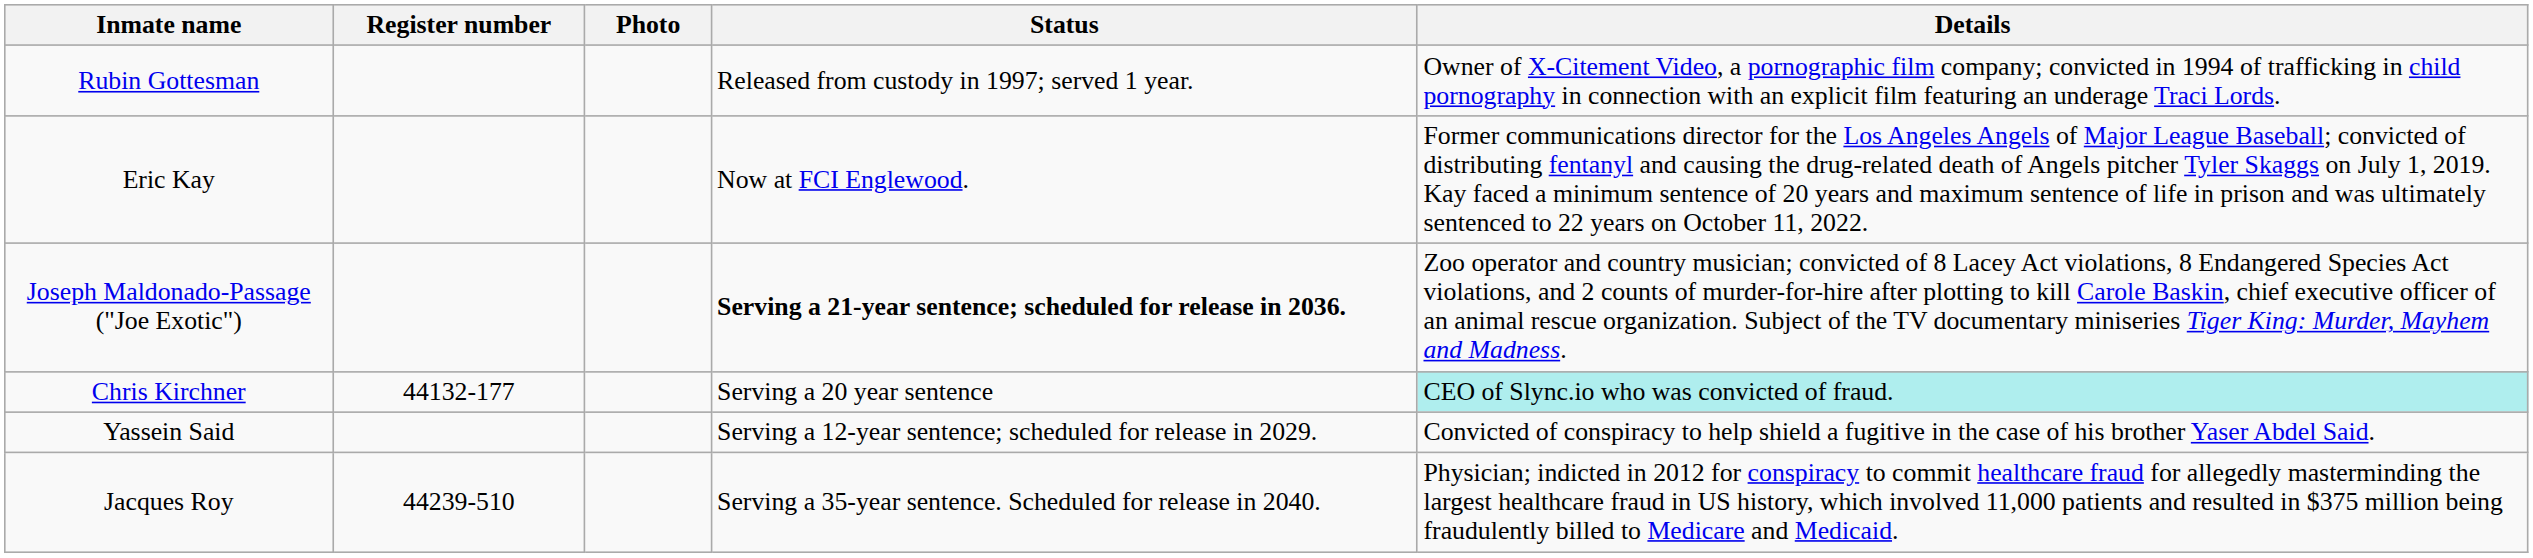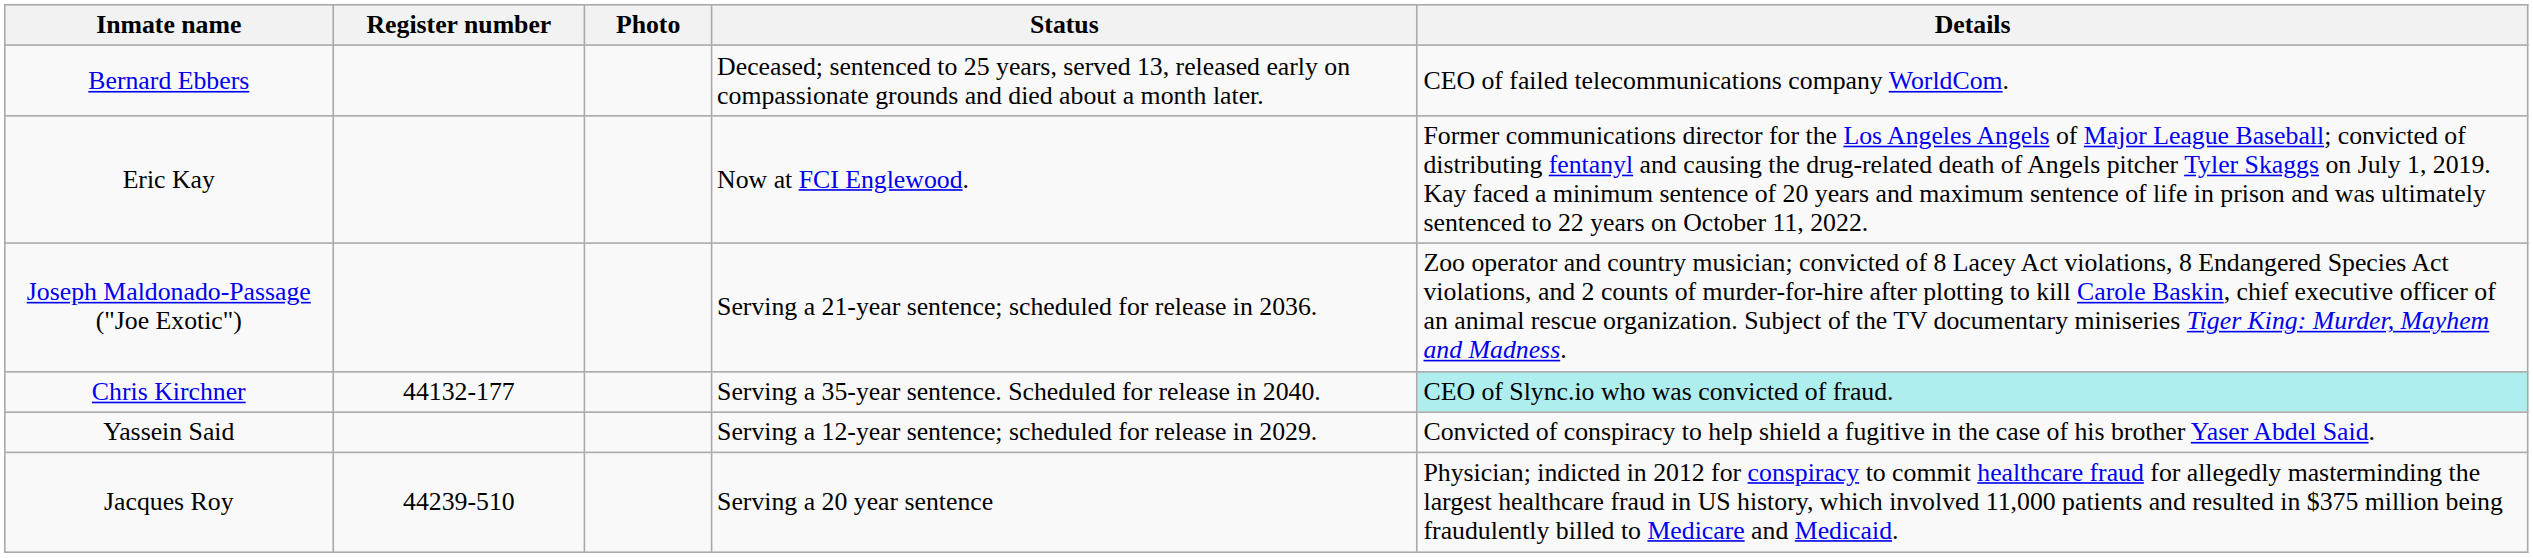- row: Rubin Gottesman | Released from custody in 1997; served 1 year. | Owner of X-Citement Video, a pornographic film company; convicted in 1994 of trafficking in child pornography in connection with an explicit film featuring an underage Traci Lords.
+ row: Bernard Ebbers | Deceased; sentenced to 25 years, served 13, released early on compassionate grounds and died about a month later. | CEO of failed telecommunications company WorldCom.
Joseph Maldonado-Passage ("Joe Exotic") | Status: bold -> normal
Chris Kirchner | Status: Serving a 20 year sentence -> Serving a 35-year sentence. Scheduled for release in 2040.
Jacques Roy | Status: Serving a 35-year sentence. Scheduled for release in 2040. -> Serving a 20 year sentence
